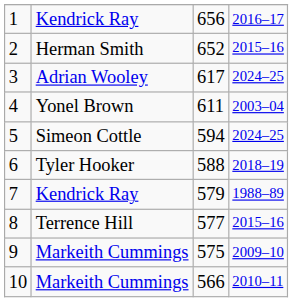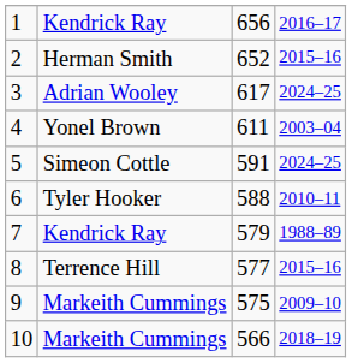5 | column 3: 594 -> 591
6 | column 4: 2018–19 -> 2010–11
10 | column 4: 2010–11 -> 2018–19
